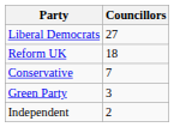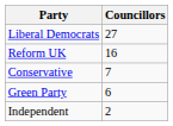Reform UK | Councillors: 18 -> 16
Green Party | Councillors: 3 -> 6
